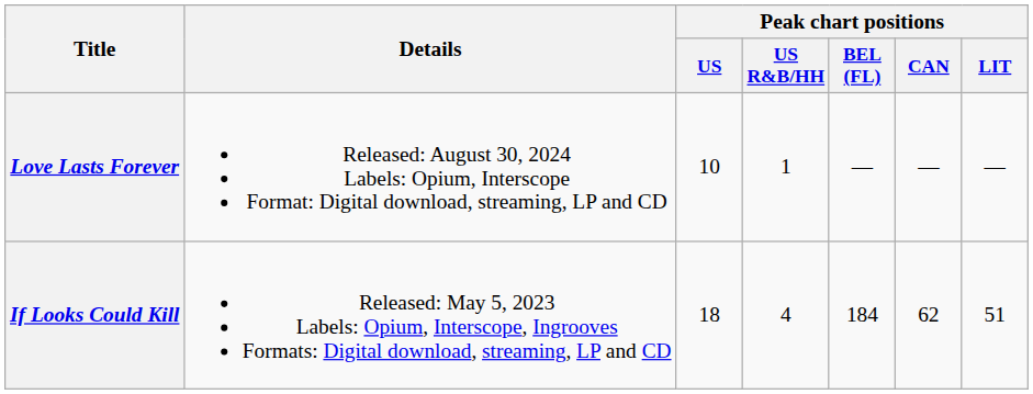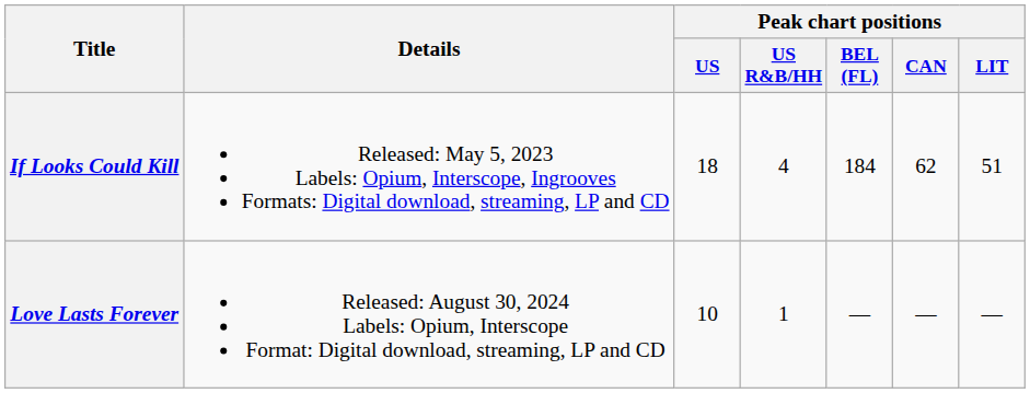rows swapped: If Looks Could Kill <-> Love Lasts Forever
